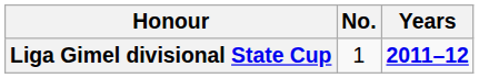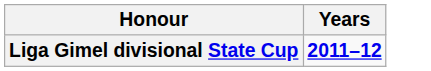- column: No. | 1
